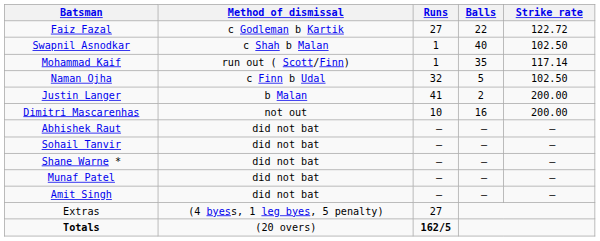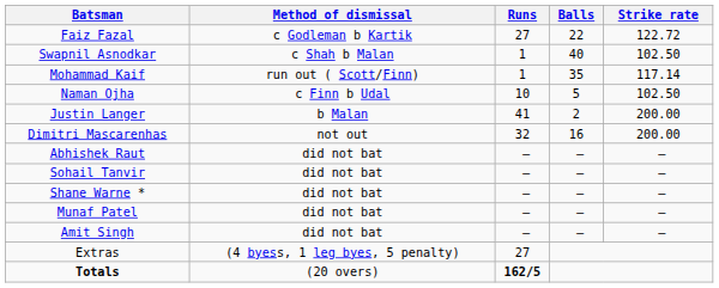Naman Ojha | Runs: 32 -> 10
Dimitri Mascarenhas | Runs: 10 -> 32
